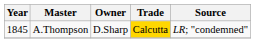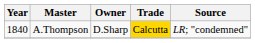A.Thompson | Year: 1845 -> 1840
